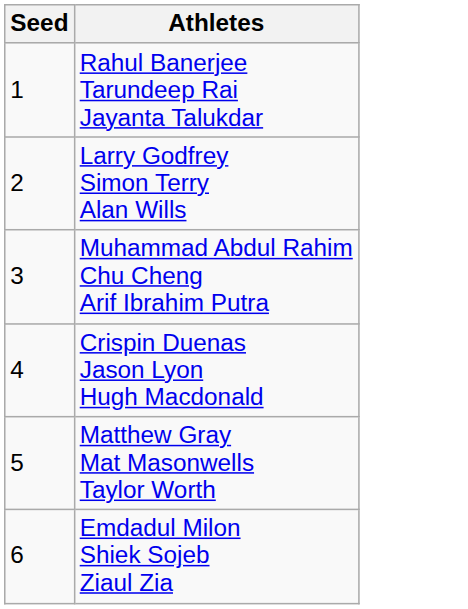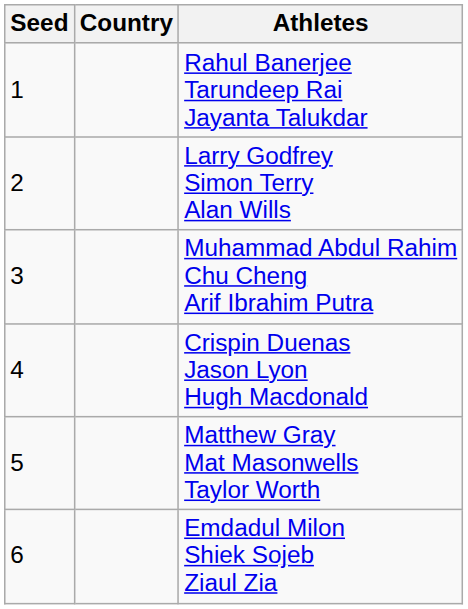+ column: Country
